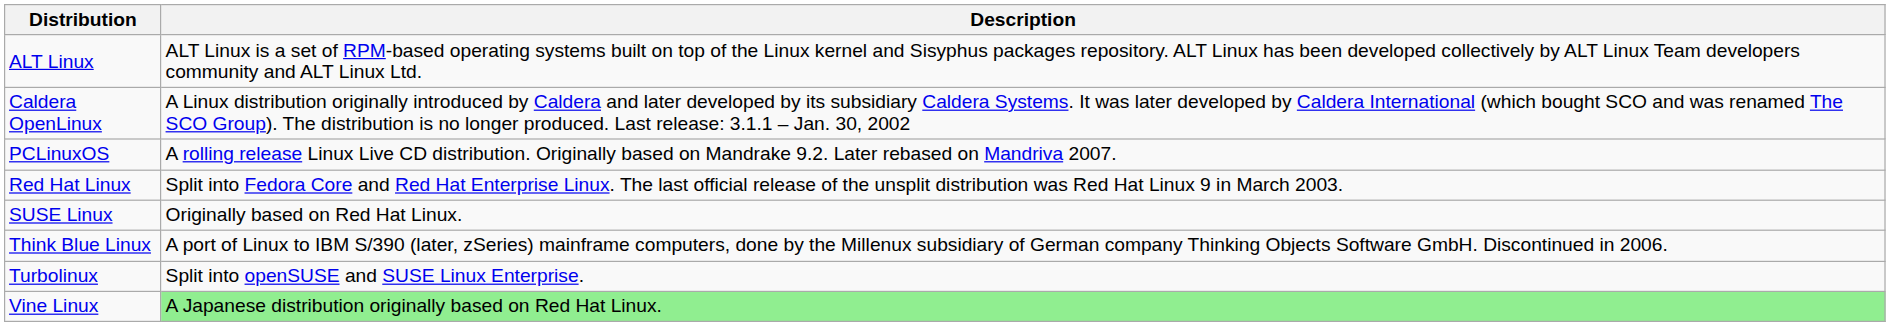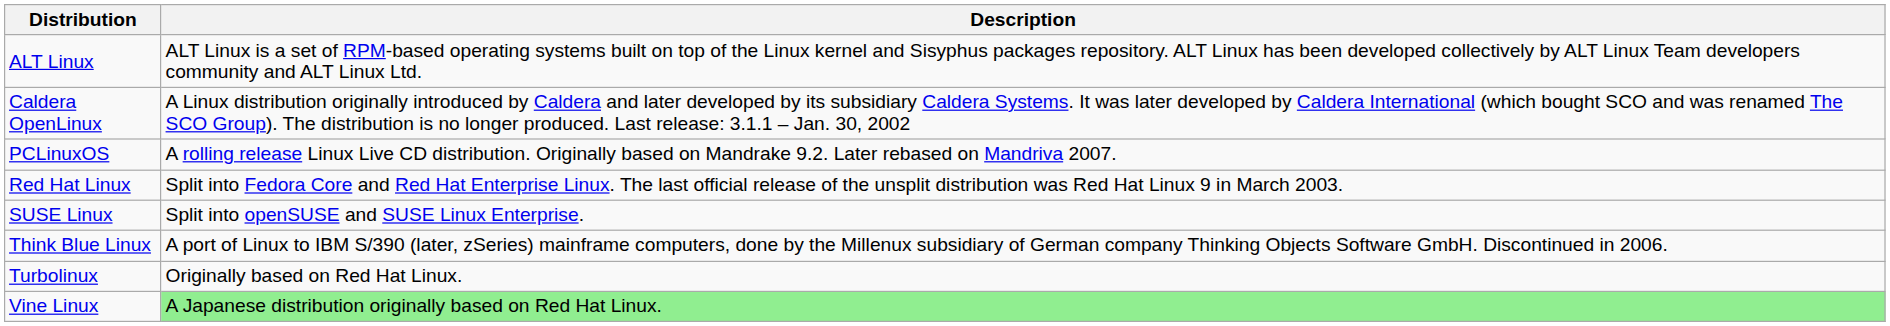SUSE Linux | Description: Originally based on Red Hat Linux. -> Split into openSUSE and SUSE Linux Enterprise.
Turbolinux | Description: Split into openSUSE and SUSE Linux Enterprise. -> Originally based on Red Hat Linux.
